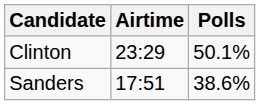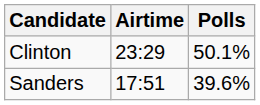Sanders | Polls: 38.6% -> 39.6%
